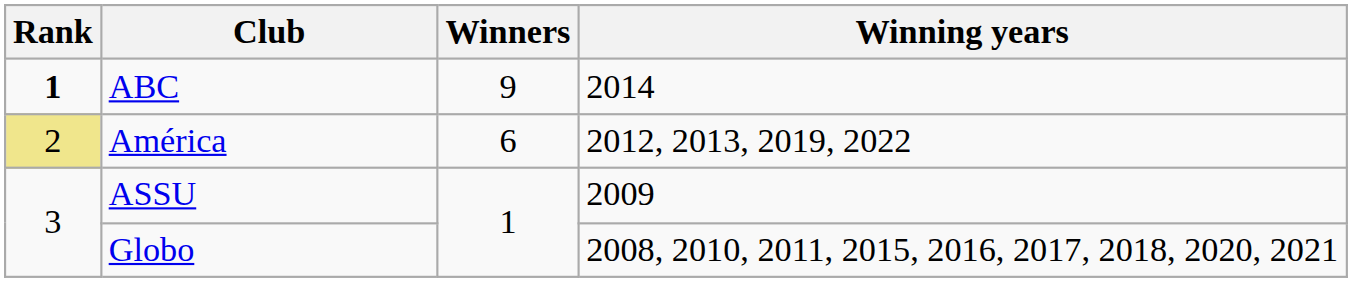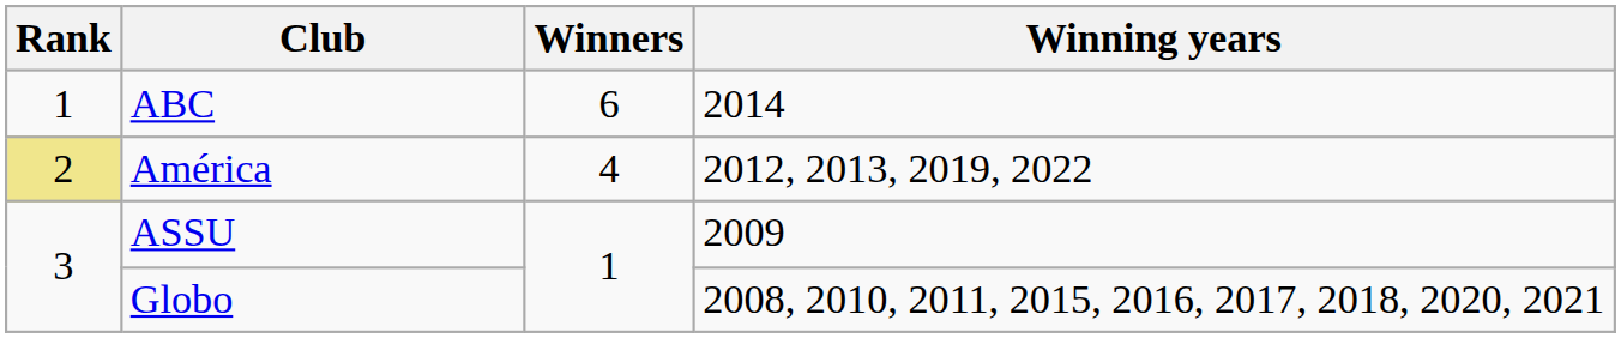ABC | Rank: bold -> normal
ABC | Winners: 9 -> 6
América | Winners: 6 -> 4
